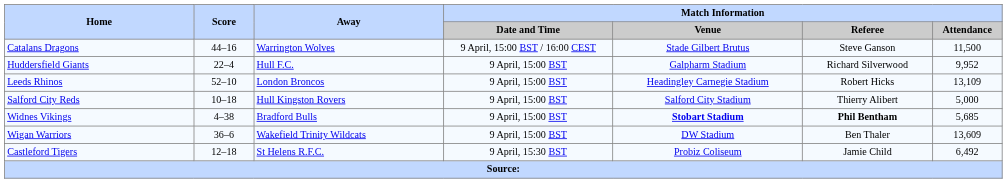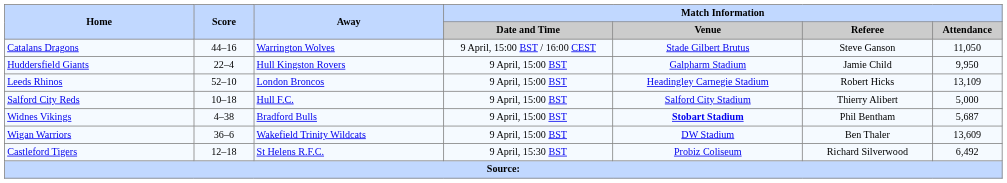Catalans Dragons | Match Information / Attendance: 11,500 -> 11,050
Huddersfield Giants | Away: Hull F.C. -> Hull Kingston Rovers
Huddersfield Giants | Match Information / Referee: Richard Silverwood -> Jamie Child
Huddersfield Giants | Match Information / Attendance: 9,952 -> 9,950
Salford City Reds | Away: Hull Kingston Rovers -> Hull F.C.
Widnes Vikings | Match Information / Referee: bold -> normal
Widnes Vikings | Match Information / Attendance: 5,685 -> 5,687
Castleford Tigers | Match Information / Referee: Jamie Child -> Richard Silverwood
